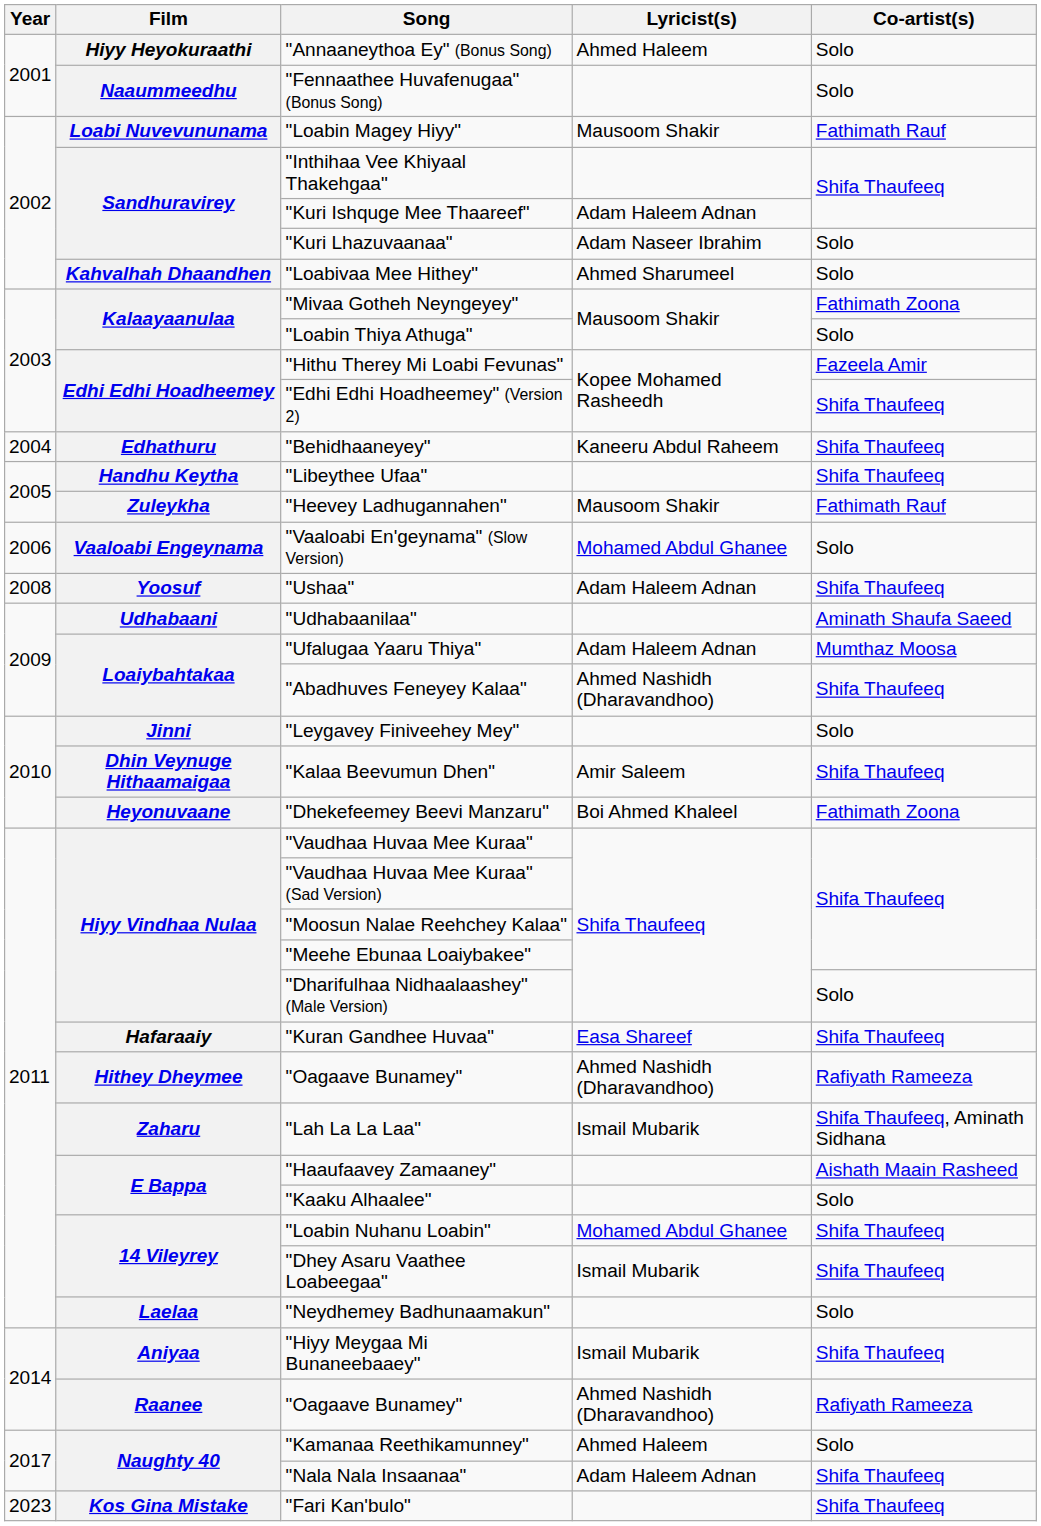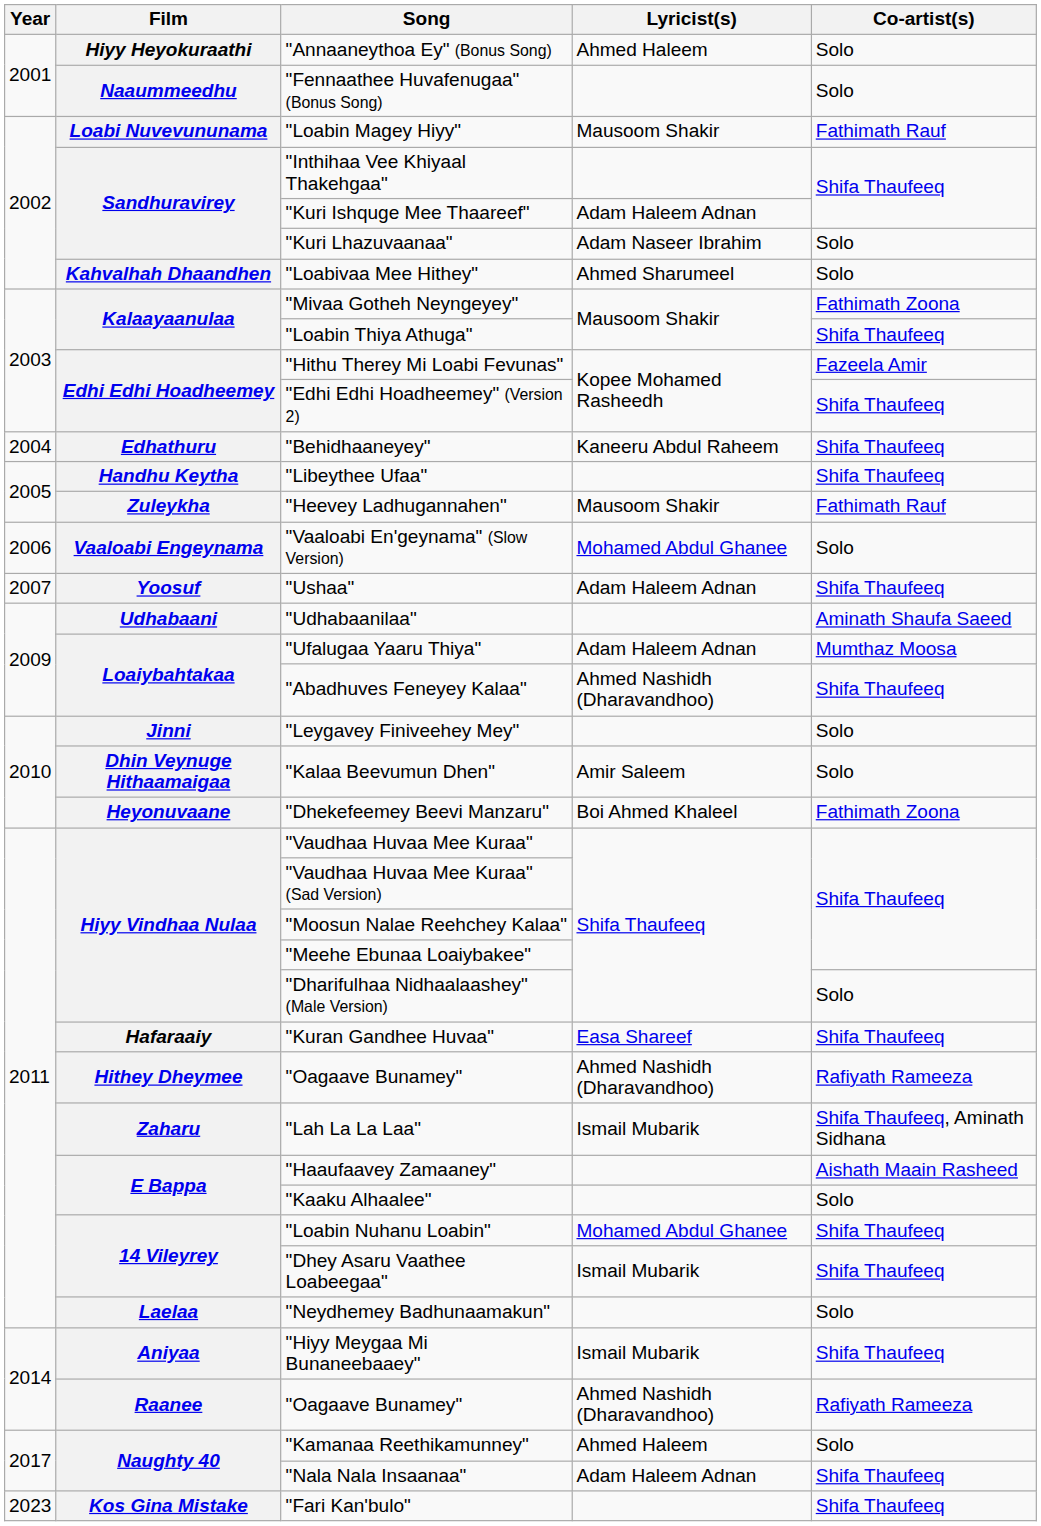"Loabin Thiya Athuga" | Co-artist(s): Solo -> Shifa Thaufeeq
"Ushaa" | Year: 2008 -> 2007
"Kalaa Beevumun Dhen" | Co-artist(s): Shifa Thaufeeq -> Solo
